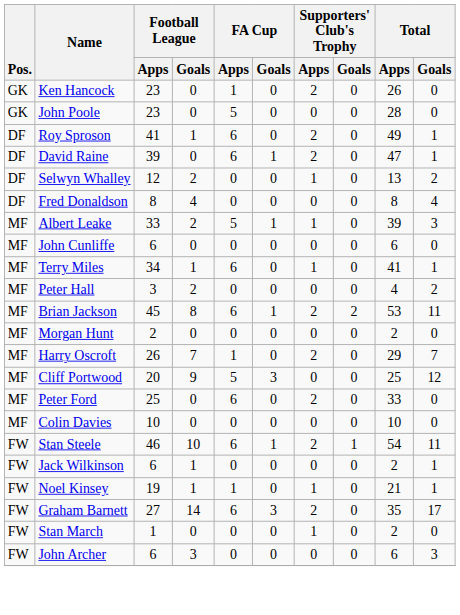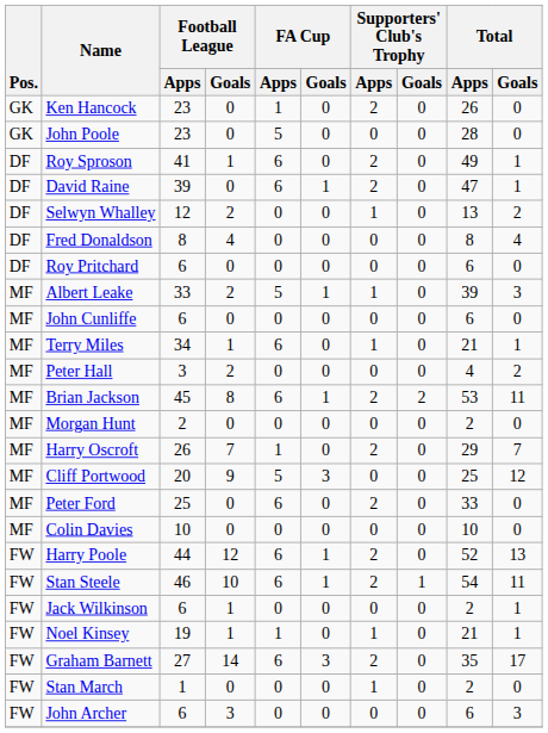+ row: DF | Roy Pritchard | 6 | 0 | 0 | 0 | 0 | 0 | 6 | 0
Terry Miles | Total / Apps: 41 -> 21
+ row: FW | Harry Poole | 44 | 12 | 6 | 1 | 2 | 0 | 52 | 13
